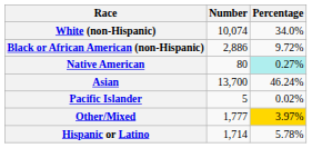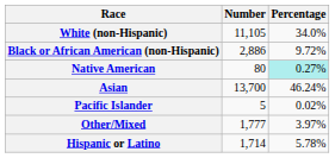White (non-Hispanic) | Number: 10,074 -> 11,105
Other/Mixed | Percentage: gold background -> no background
